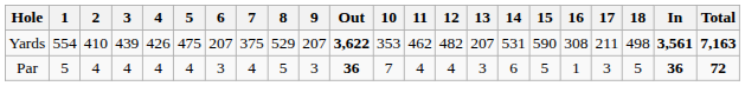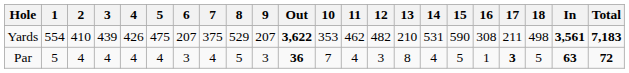Yards | 13: 207 -> 210
Yards | Total: 7,163 -> 7,183
Par | 12: 4 -> 3
Par | 13: 3 -> 8
Par | 14: 6 -> 4
Par | 17: normal -> bold
Par | In: 36 -> 63
